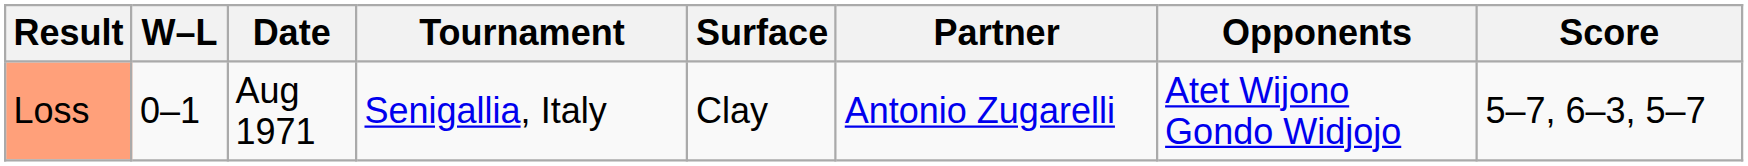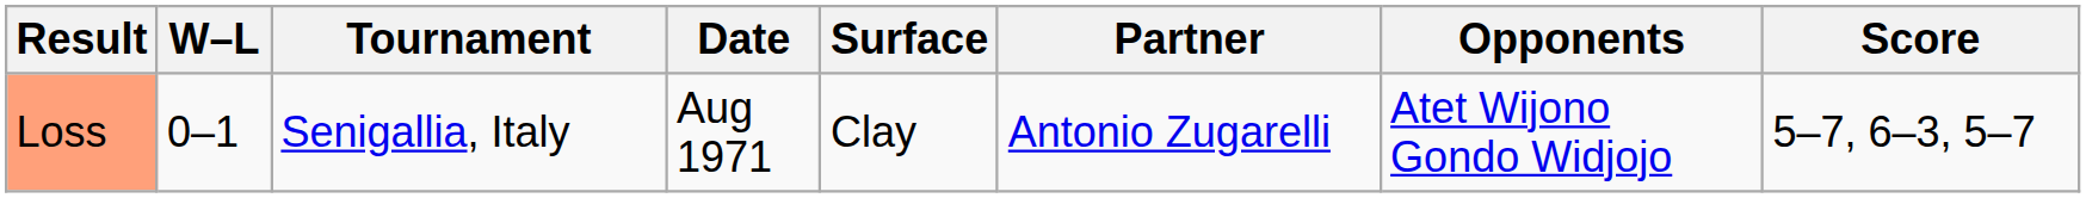columns swapped: Date <-> Tournament
